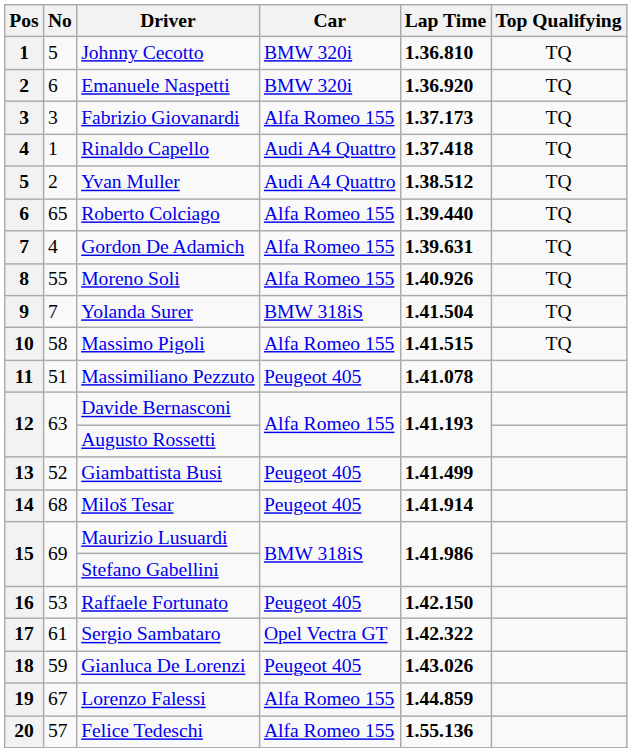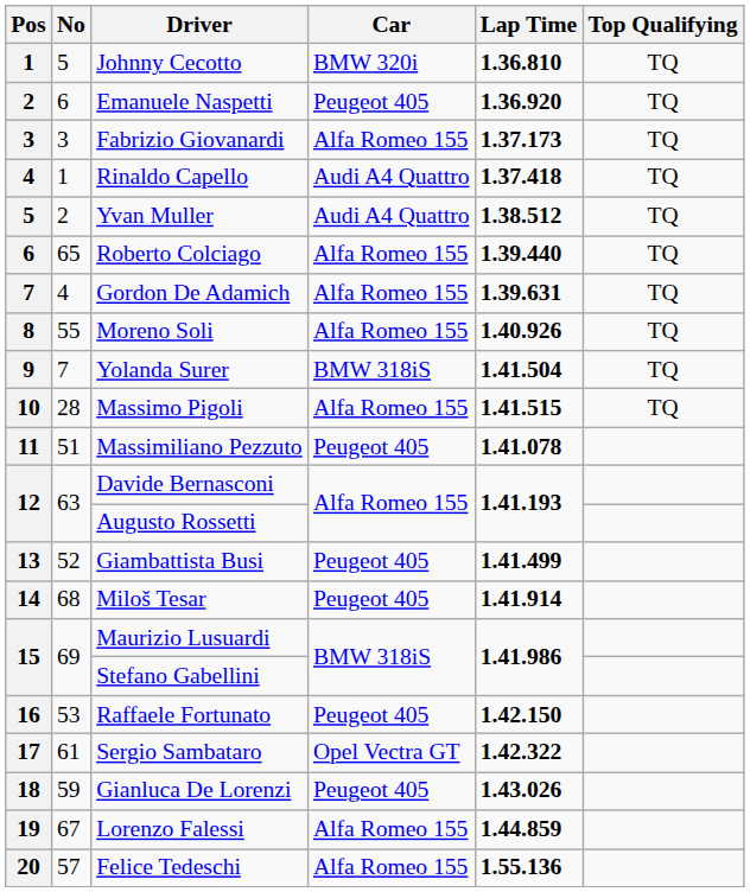Emanuele Naspetti | Car: BMW 320i -> Peugeot 405
Massimo Pigoli | No: 58 -> 28
